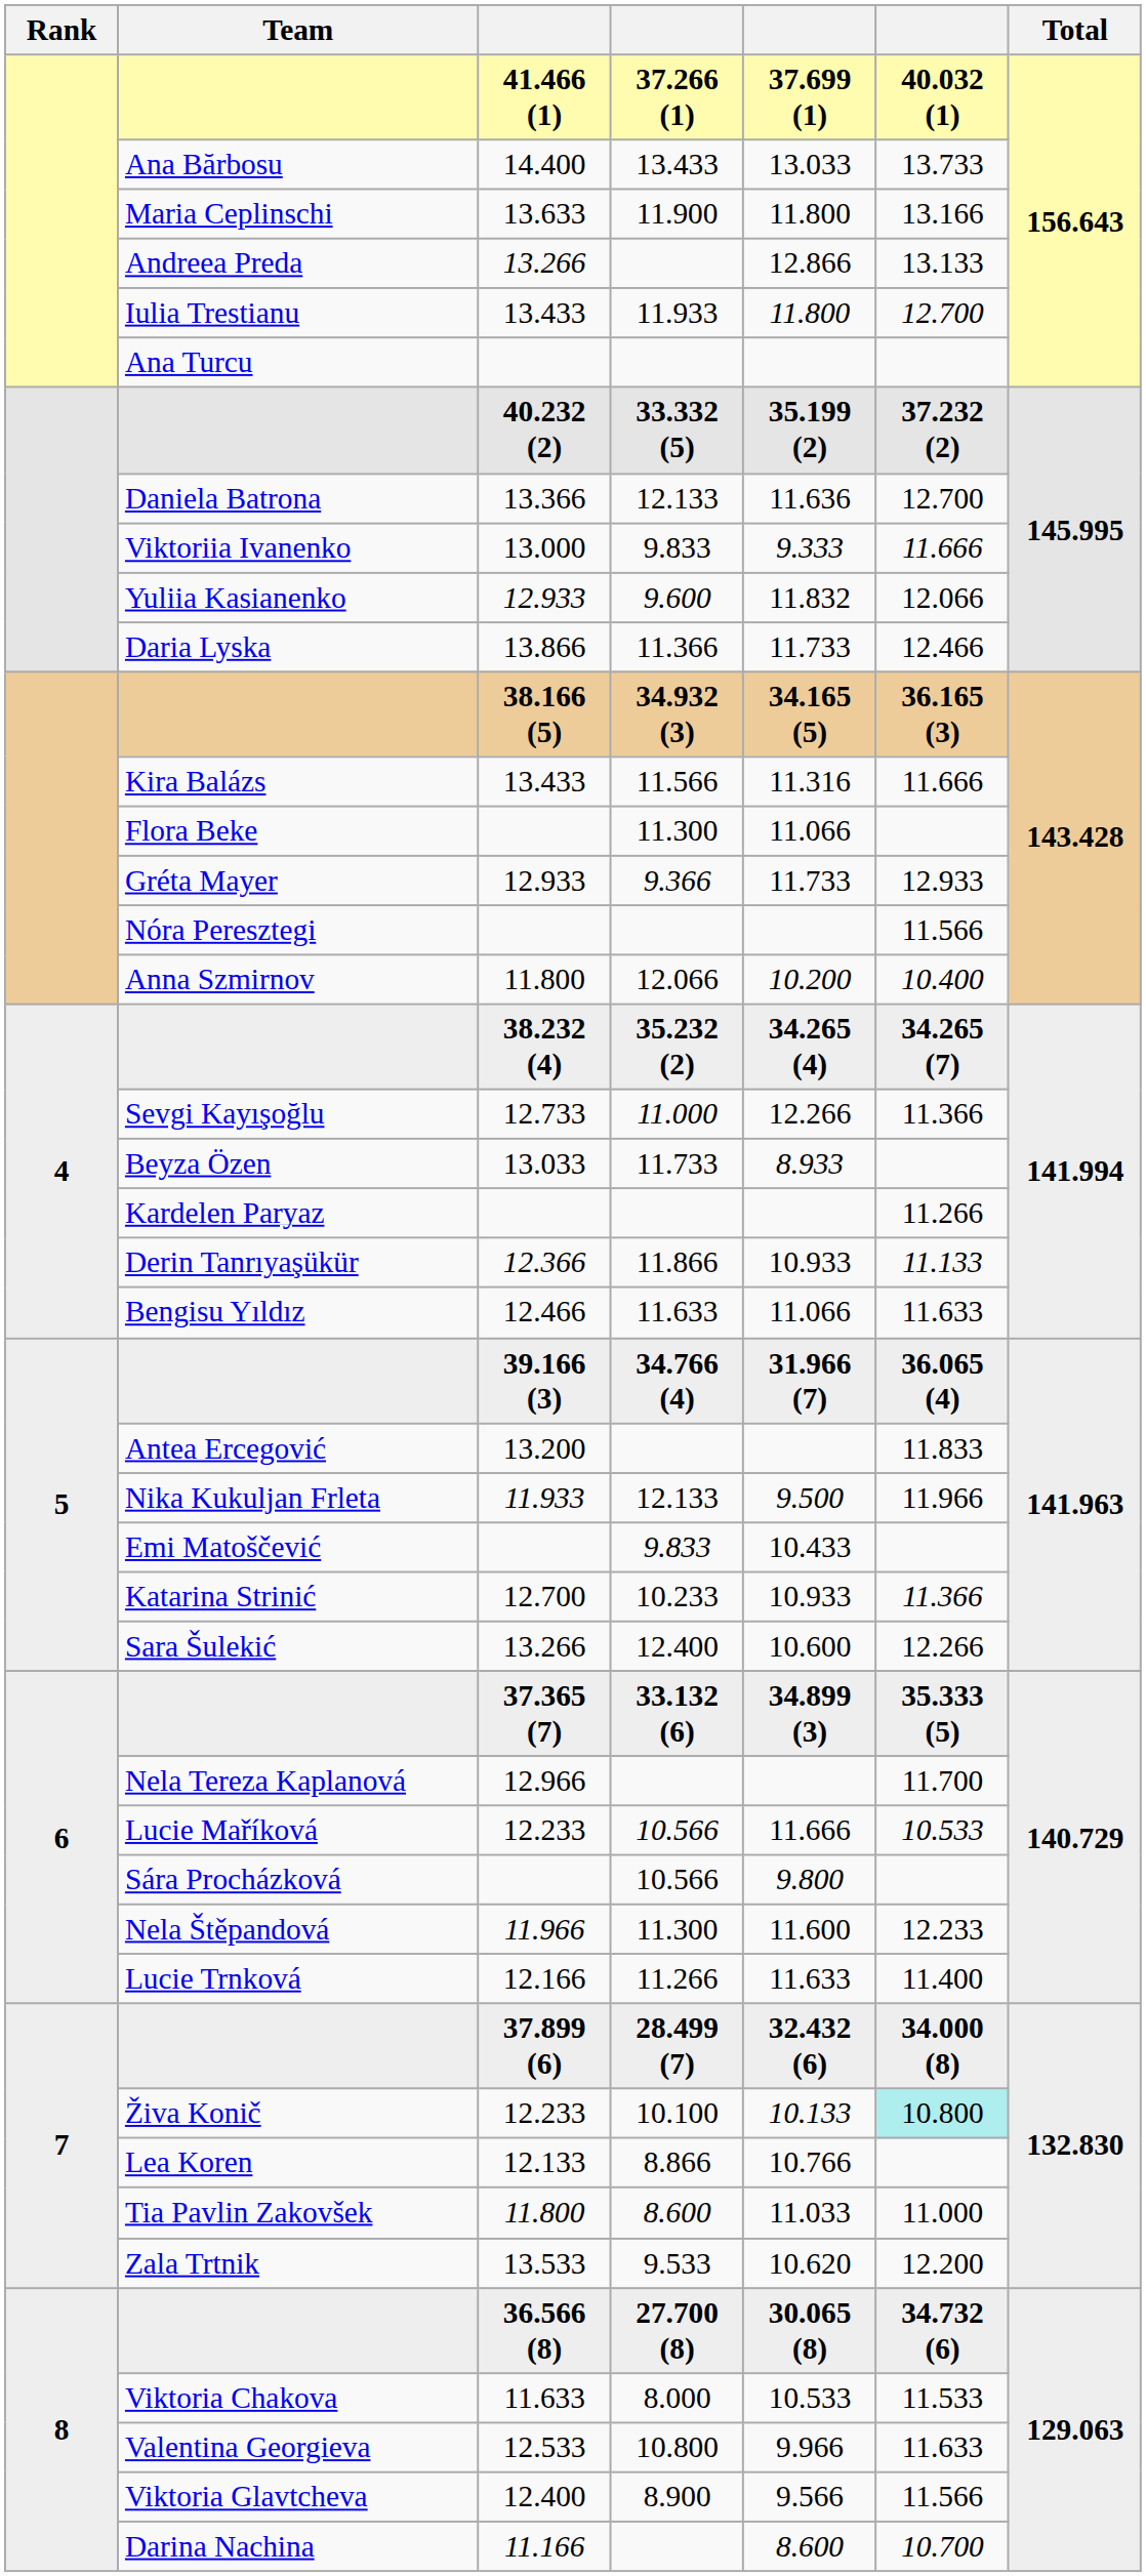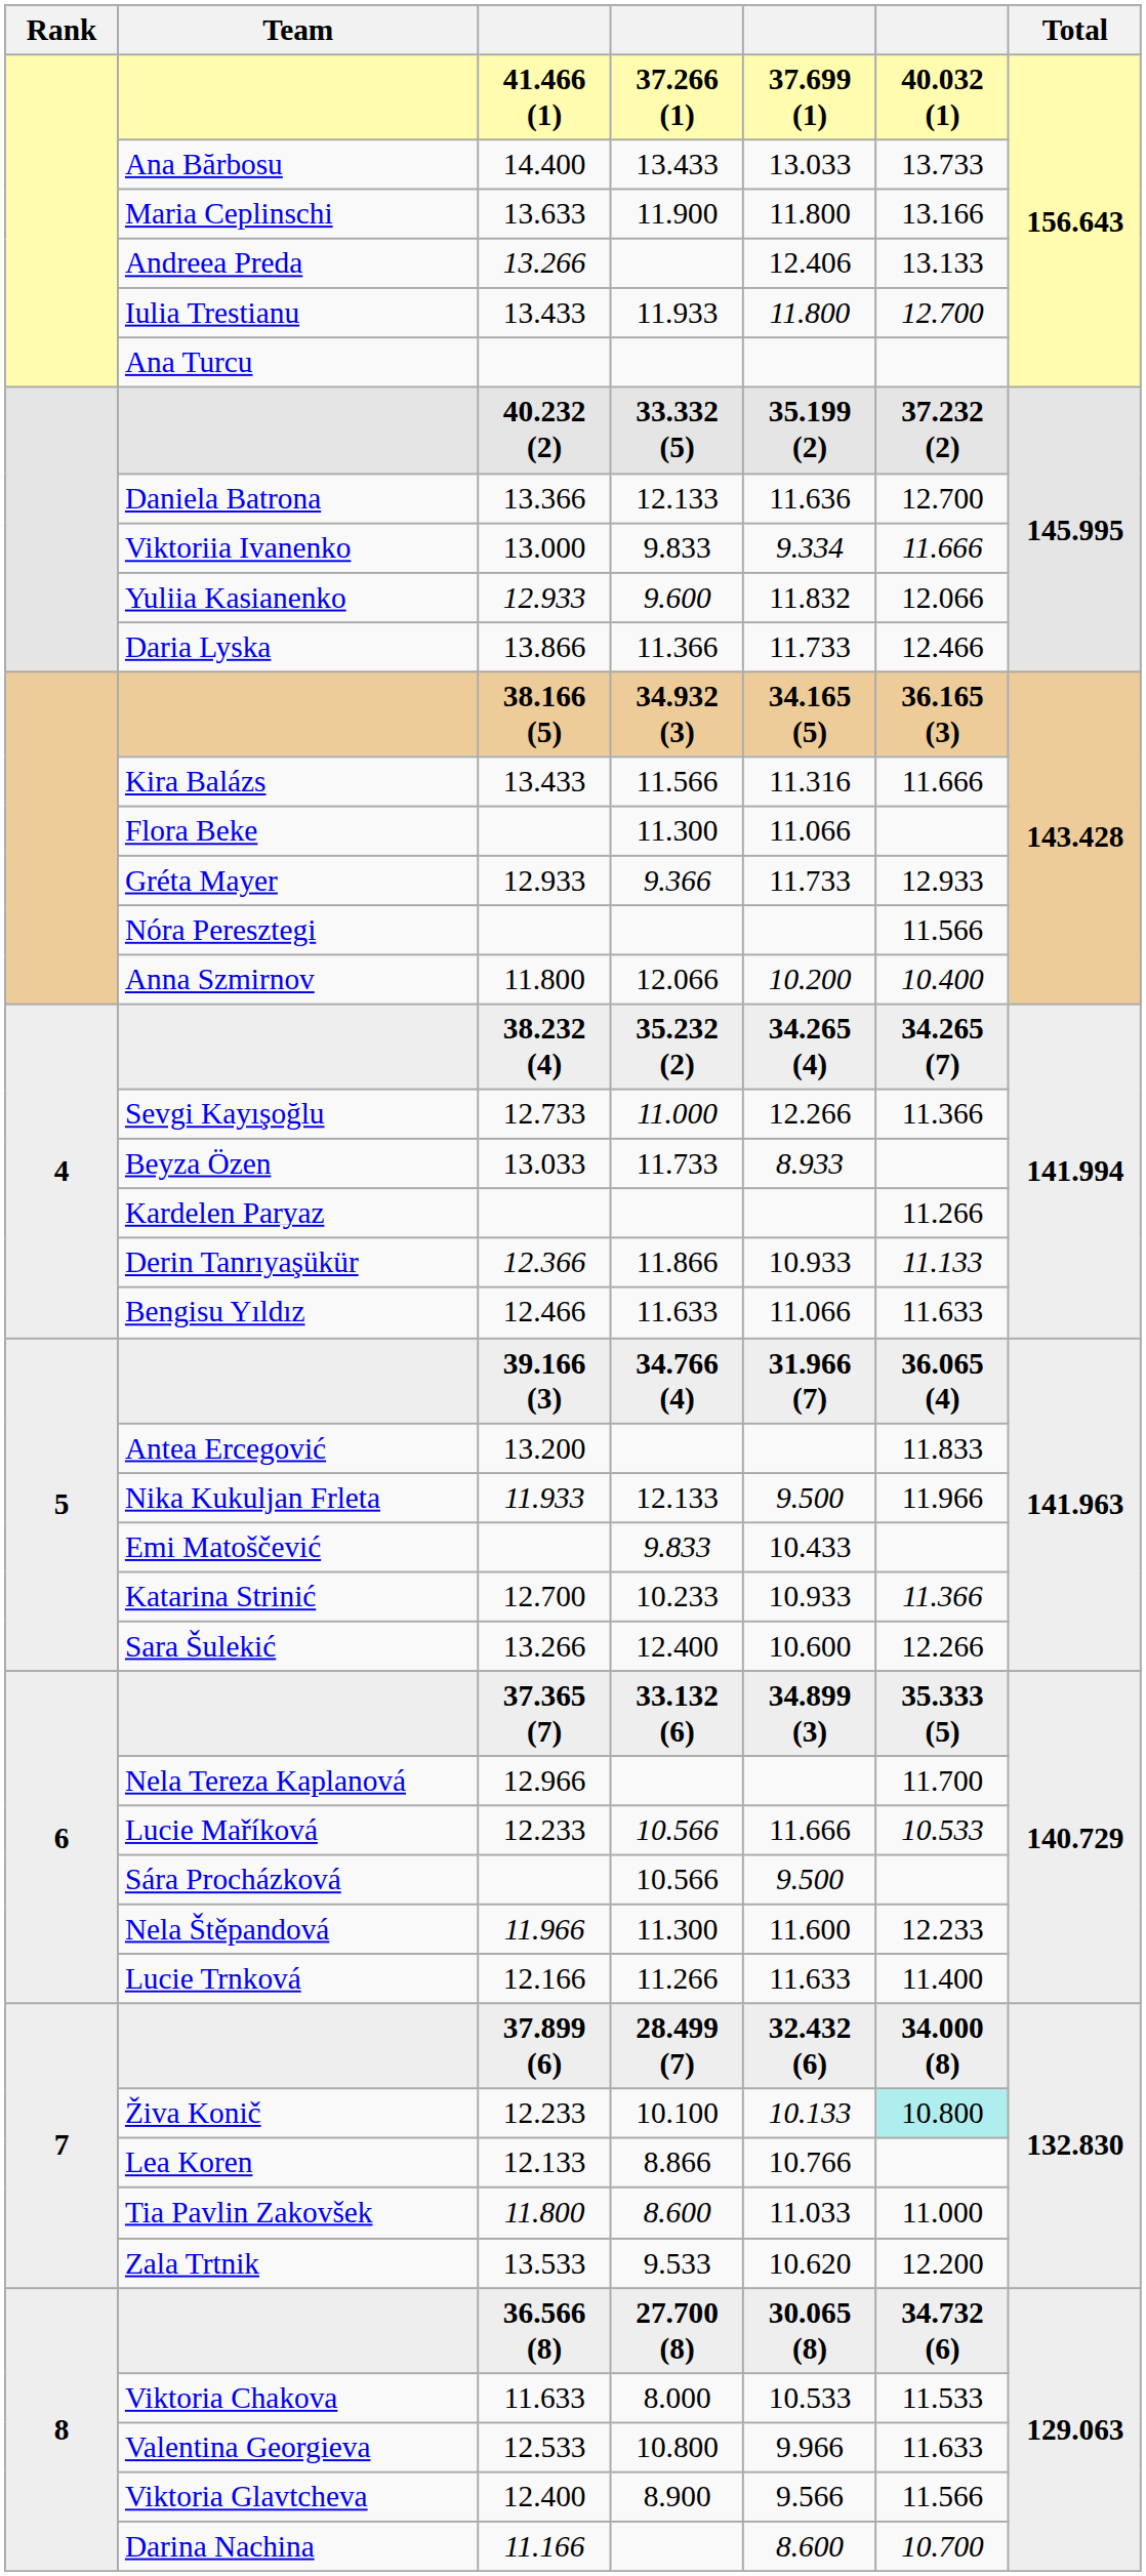Andreea Preda | column 5: 12.866 -> 12.406
Viktoriia Ivanenko | column 5: 9.333 -> 9.334
Sára Procházková | column 5: 9.800 -> 9.500
